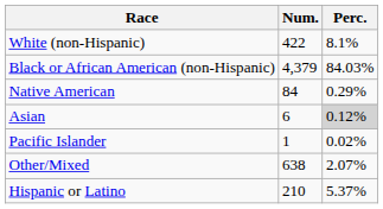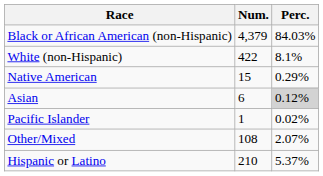rows swapped: White (non-Hispanic) <-> Black or African American (non-Hispanic)
Native American | Num.: 84 -> 15
Other/Mixed | Num.: 638 -> 108
